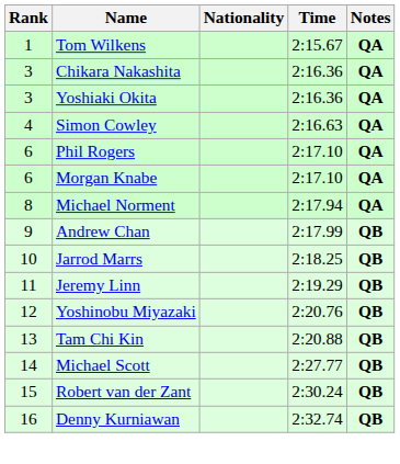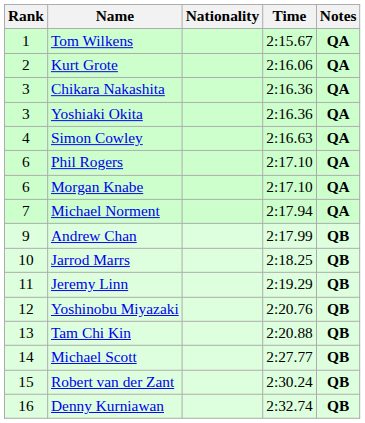+ row: 2 | Kurt Grote | 2:16.06 | QA
Michael Norment | Rank: 8 -> 7
